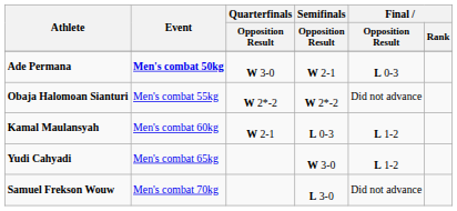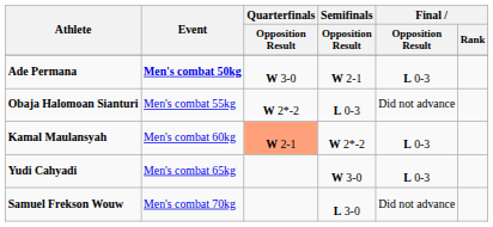Obaja Halomoan Sianturi | Semifinals / Opposition Result: W 2*-2 -> L 0-3
Kamal Maulansyah | Quarterfinals / Opposition Result: no background -> lightsalmon background
Kamal Maulansyah | Semifinals / Opposition Result: L 0-3 -> W 2*-2
Kamal Maulansyah | Final / Opposition Result: L 1-2 -> L 0-3
Yudi Cahyadi | Final / Opposition Result: L 1-2 -> L 0-3
